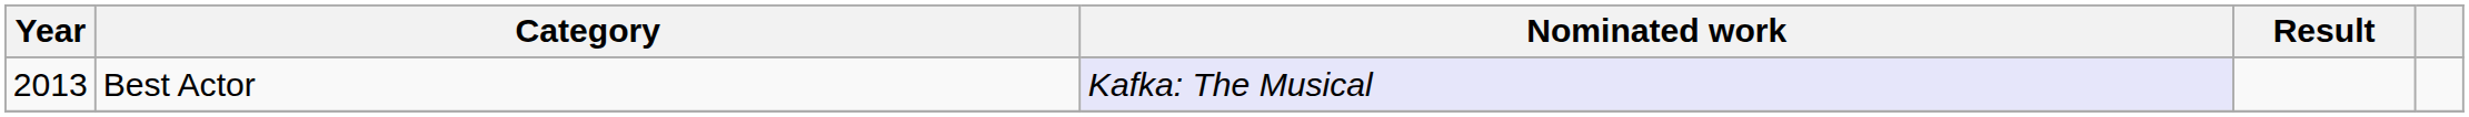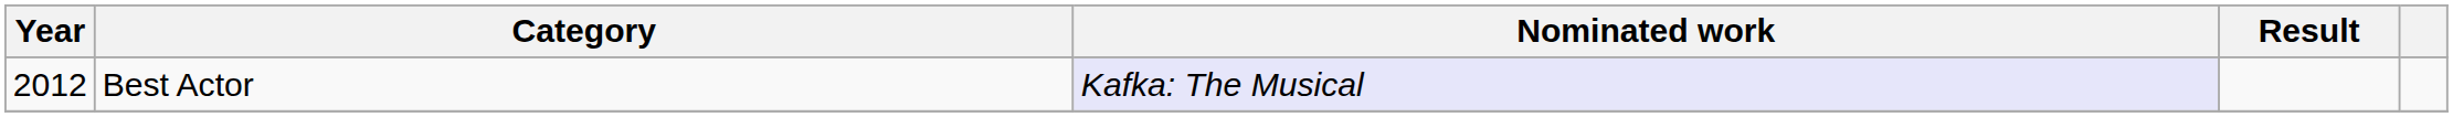Best Actor | Year: 2013 -> 2012
